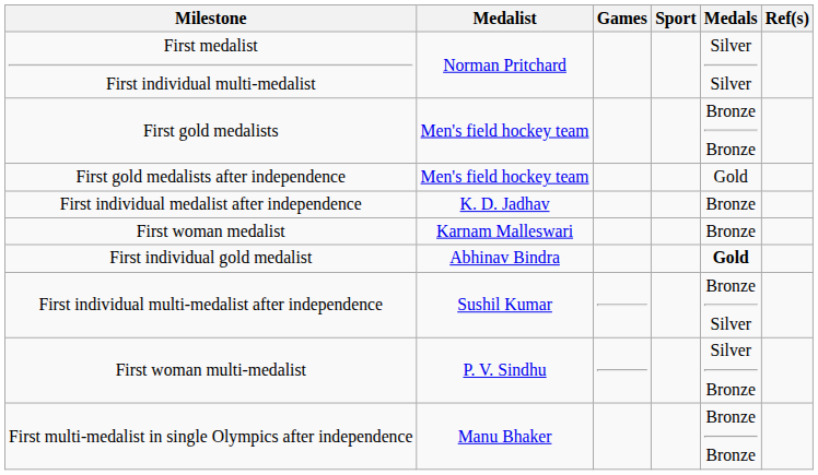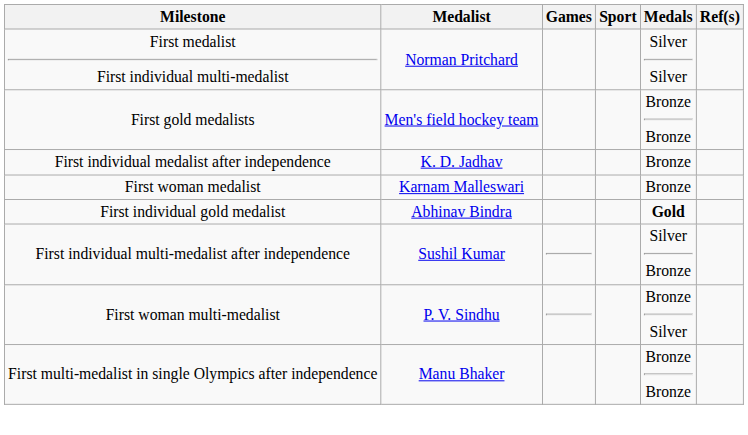- row: First gold medalists after independence | Men's field hockey team | Gold
First individual multi-medalist after independence | Medals: Bronze Silver -> Silver Bronze
First woman multi-medalist | Medals: Silver Bronze -> Bronze Silver
